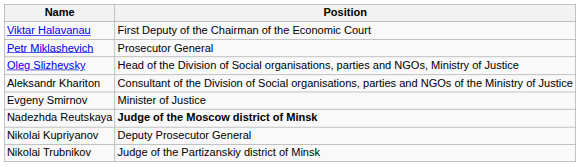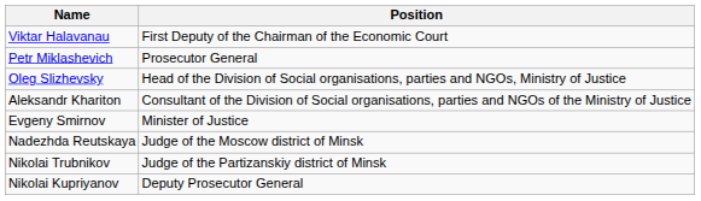Nadezhda Reutskaya | Position: bold -> normal
rows swapped: Nikolai Trubnikov <-> Nikolai Kupriyanov
